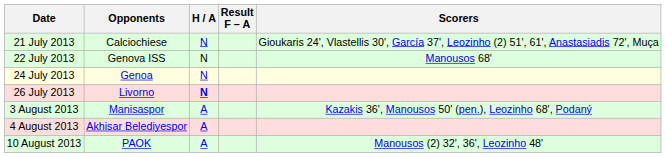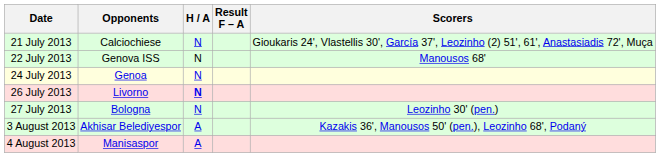+ row: 27 July 2013 | Bologna | N | Leozinho 30' (pen.)
3 August 2013 | Opponents: Manisaspor -> Akhisar Belediyespor
4 August 2013 | Opponents: Akhisar Belediyespor -> Manisaspor
- row: 10 August 2013 | PAOK | A | Manousos (2) 32', 36', Leozinho 48'
